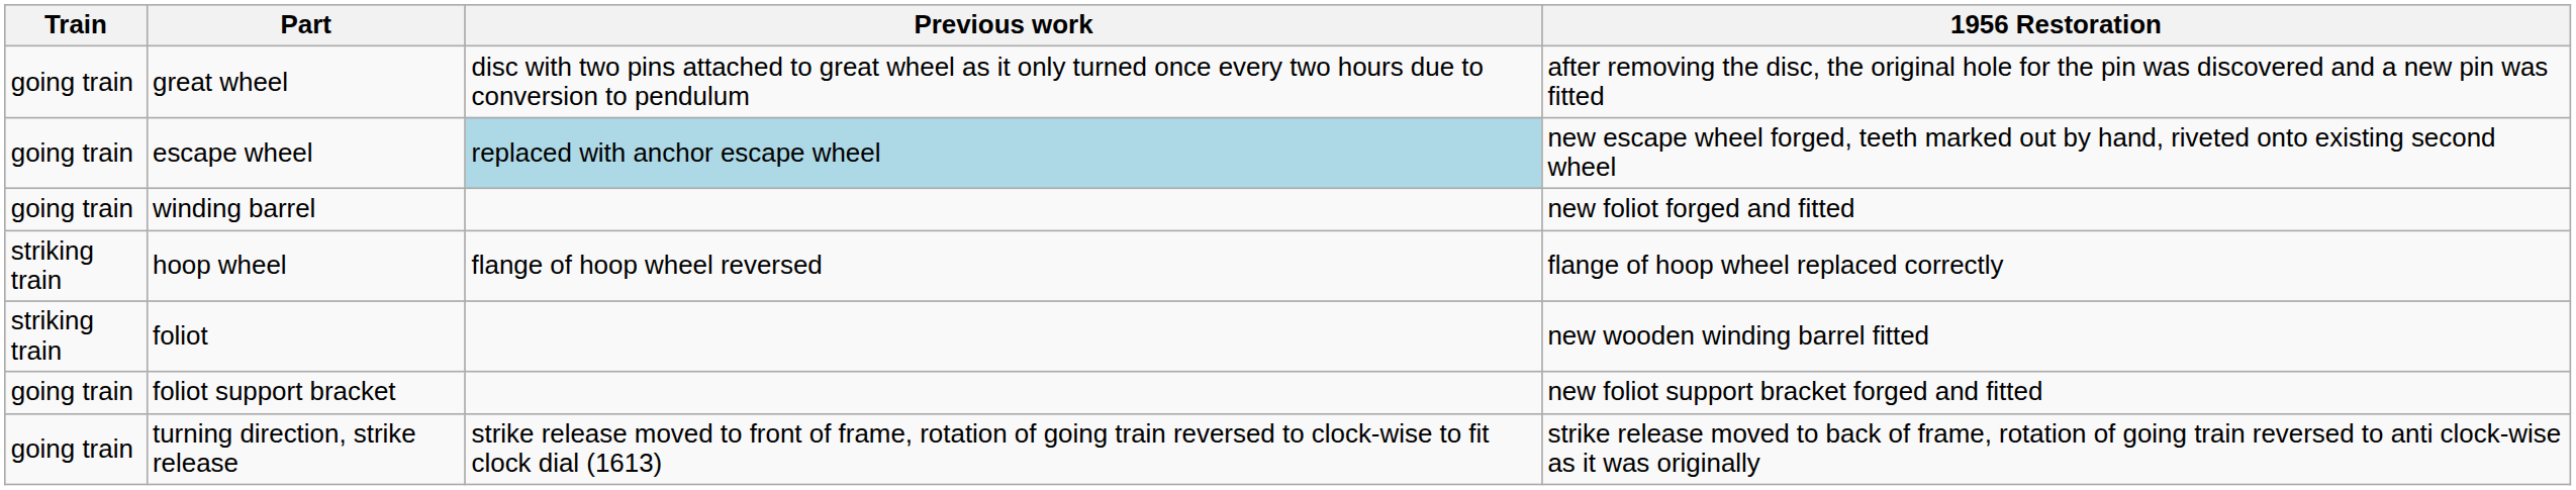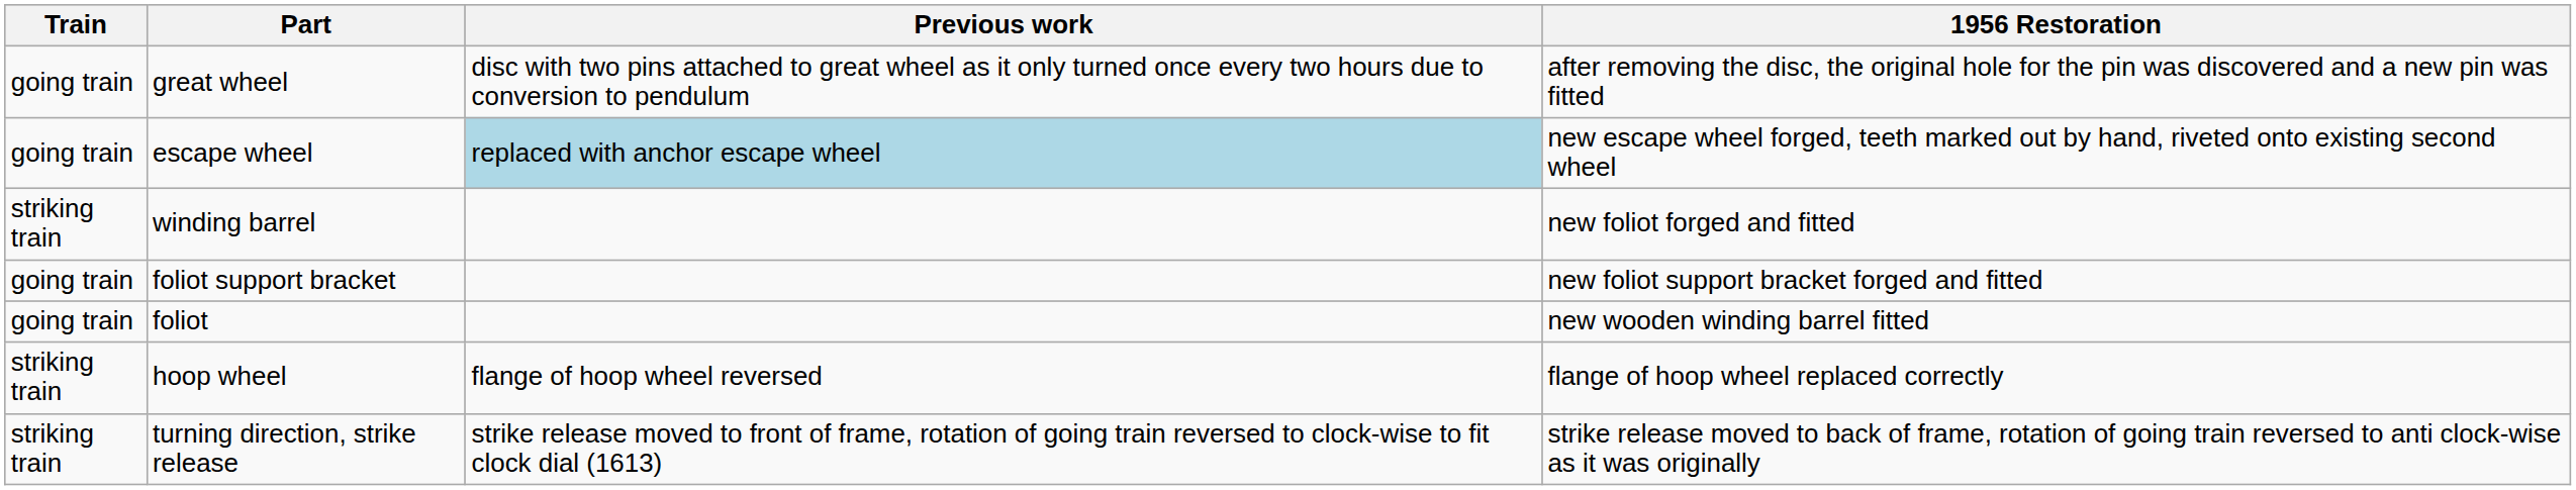winding barrel | Train: going train -> striking train
rows swapped: foliot support bracket <-> hoop wheel
foliot | Train: striking train -> going train
turning direction, strike release | Train: going train -> striking train
